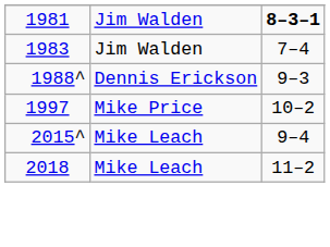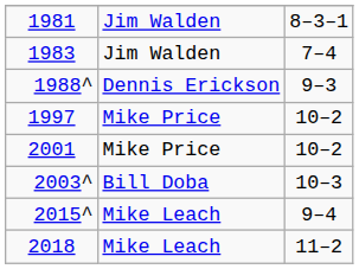1981 | column 3: bold -> normal
+ row: 2001 | Mike Price | 10–2
+ row: 2003^ | Bill Doba | 10–3
